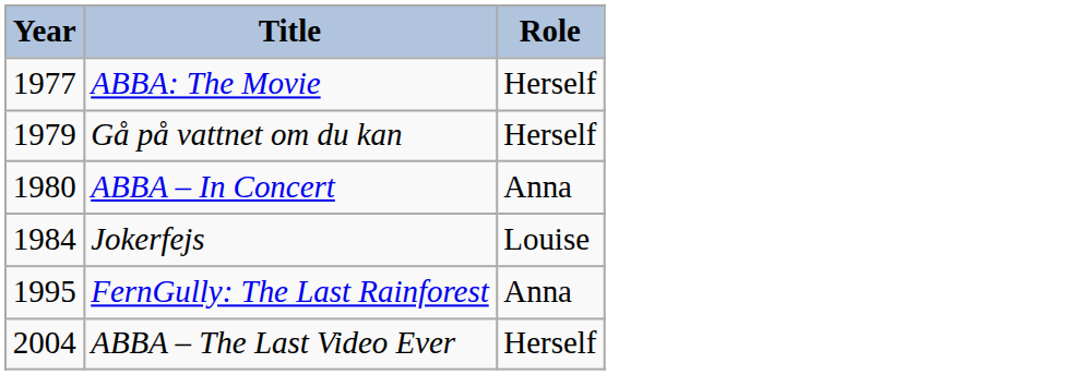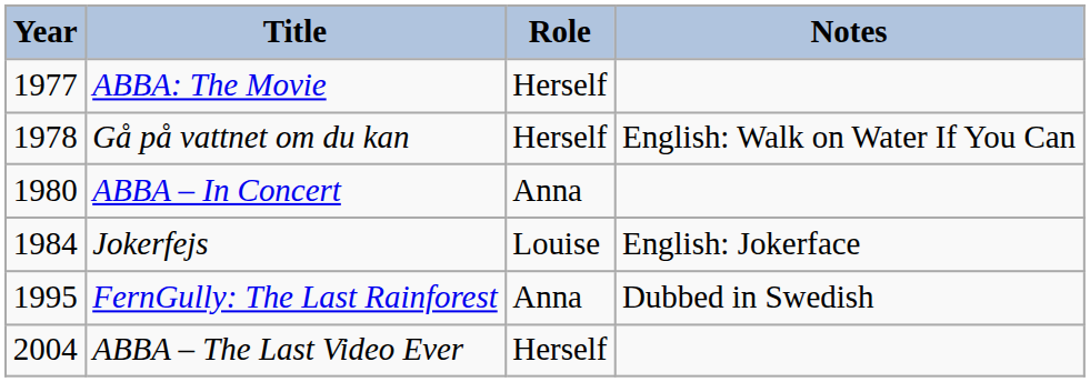+ column: Notes | English: Walk on Water If You Can | English: Jokerface | Dubbed in Swedish
Gå på vattnet om du kan | Year: 1979 -> 1978
